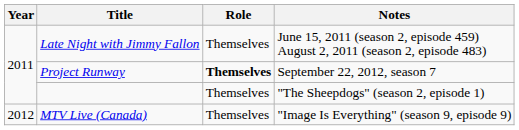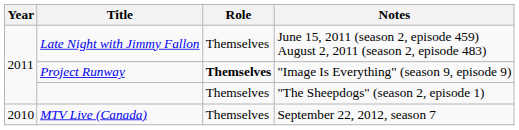Project Runway | Notes: September 22, 2012, season 7 -> "Image Is Everything" (season 9, episode 9)
MTV Live (Canada) | Year: 2012 -> 2010
MTV Live (Canada) | Notes: "Image Is Everything" (season 9, episode 9) -> September 22, 2012, season 7
